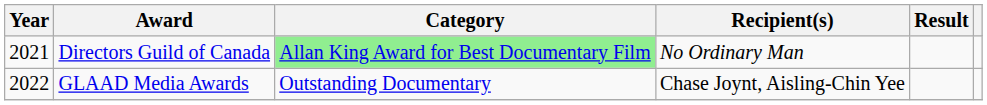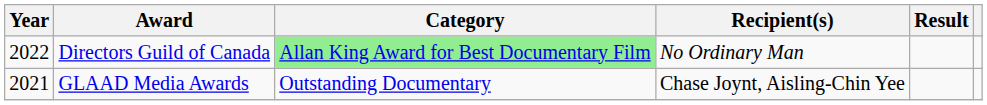Directors Guild of Canada | Year: 2021 -> 2022
GLAAD Media Awards | Year: 2022 -> 2021
